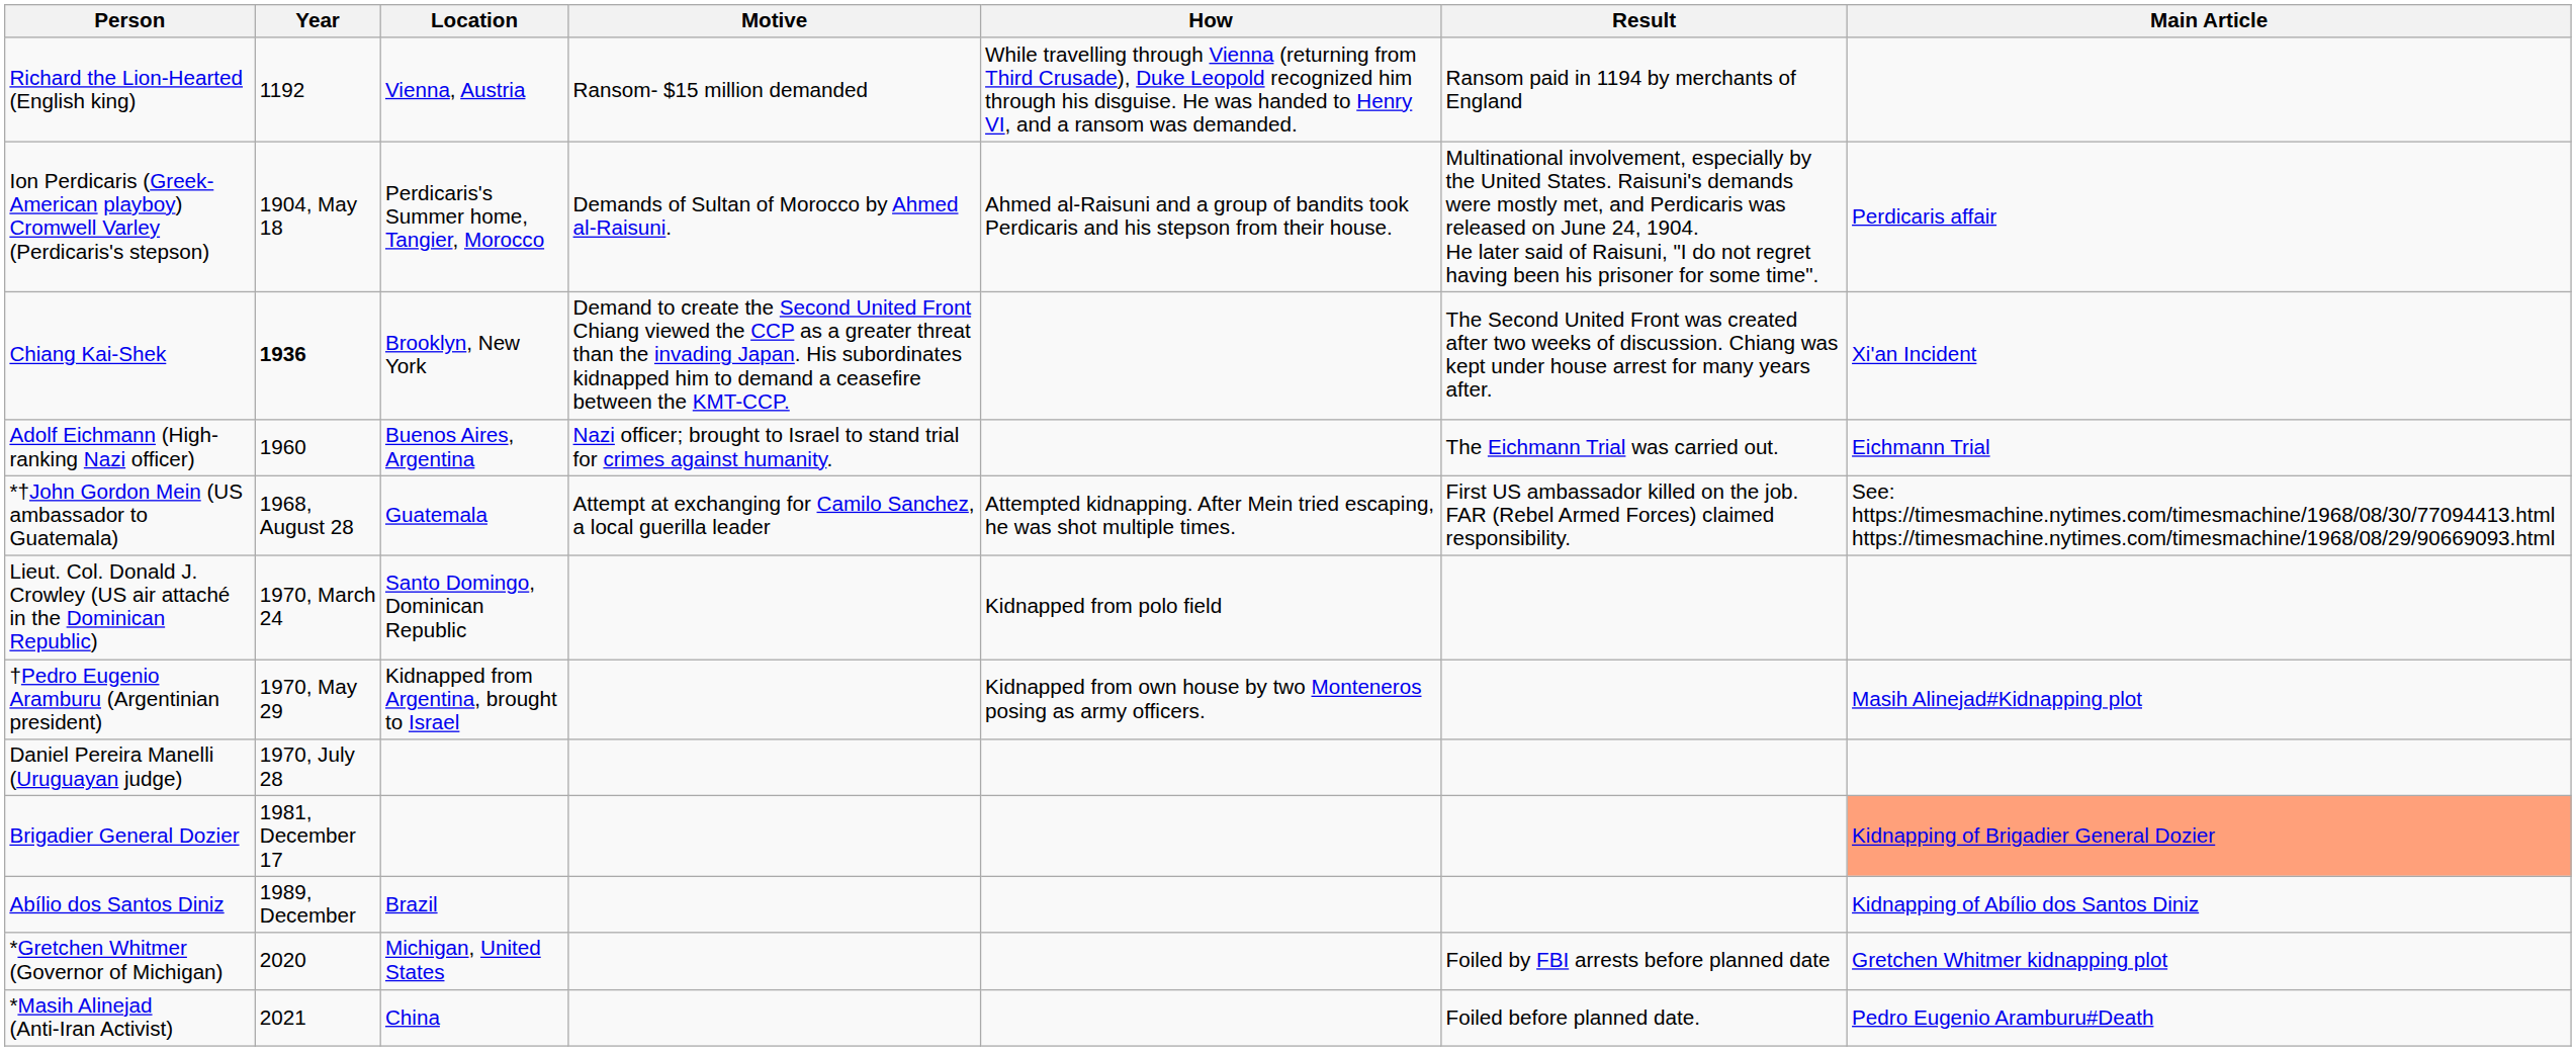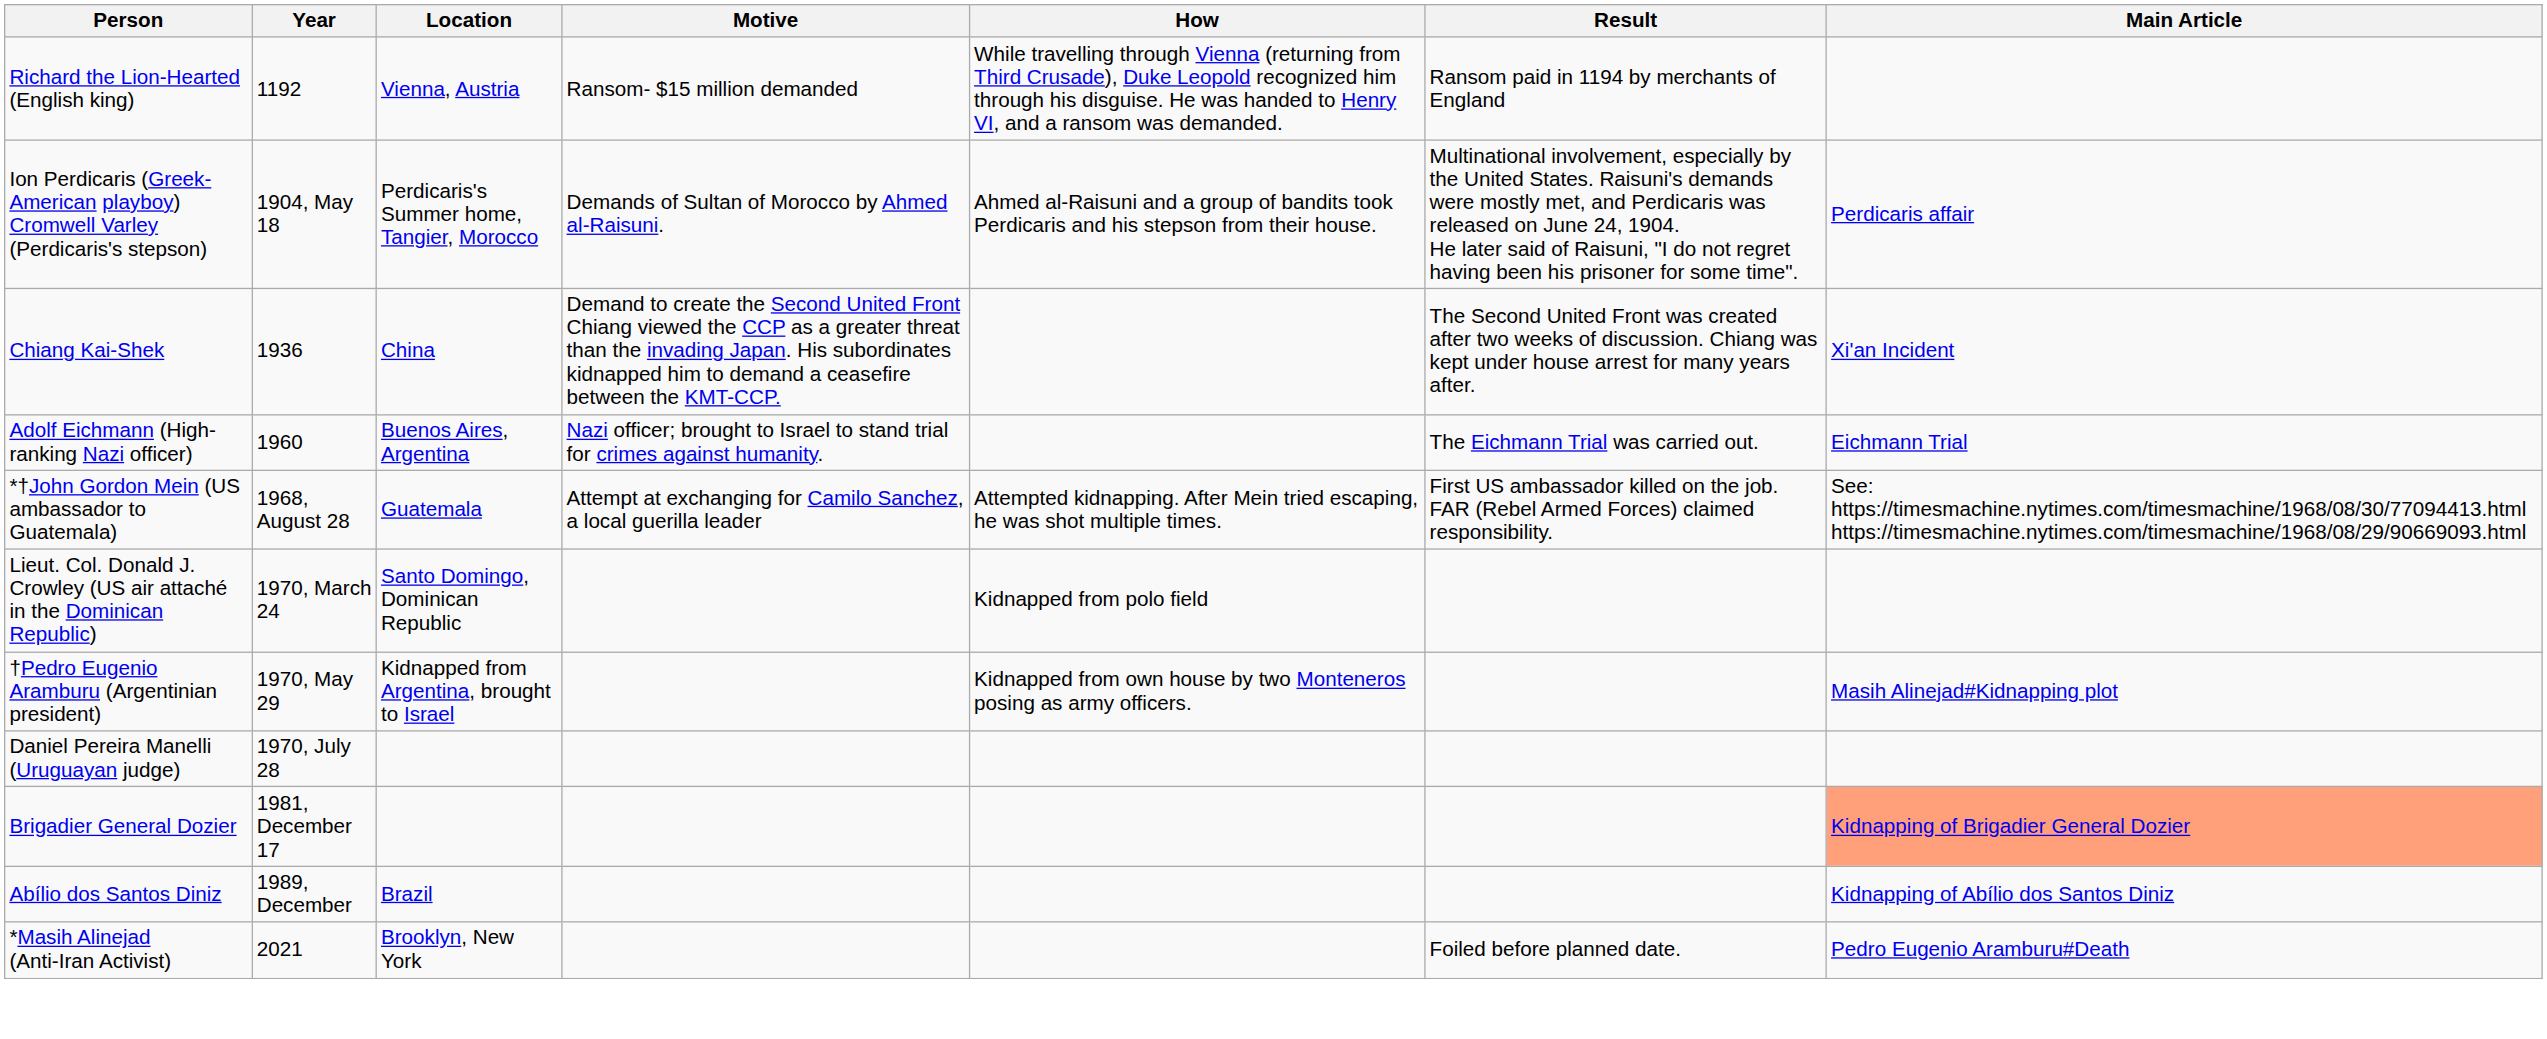Chiang Kai-Shek | Year: bold -> normal
Chiang Kai-Shek | Location: Brooklyn, New York -> China
- row: *Gretchen Whitmer (Governor of Michigan) | 2020 | Michigan, United States | Foiled by FBI arrests before planned date | Gretchen Whitmer kidnapping plot
*Masih Alinejad (Anti-Iran Activist) | Location: China -> Brooklyn, New York
